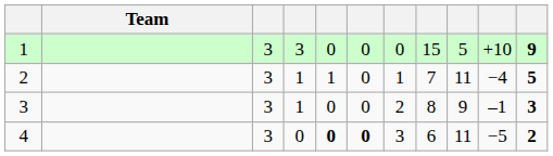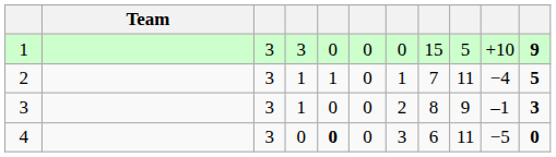4 | column 6: bold -> normal
4 | column 11: 2 -> 0
